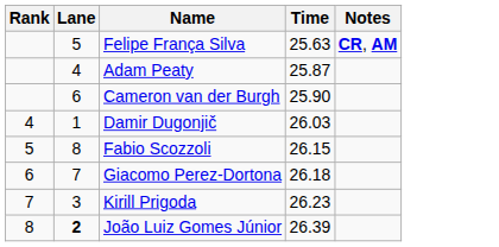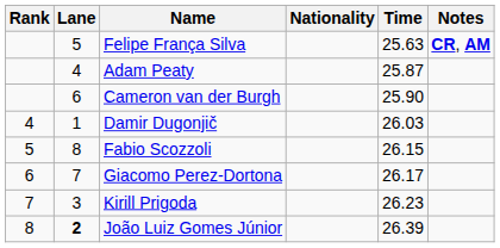+ column: Nationality
Giacomo Perez-Dortona | Time: 26.18 -> 26.17
